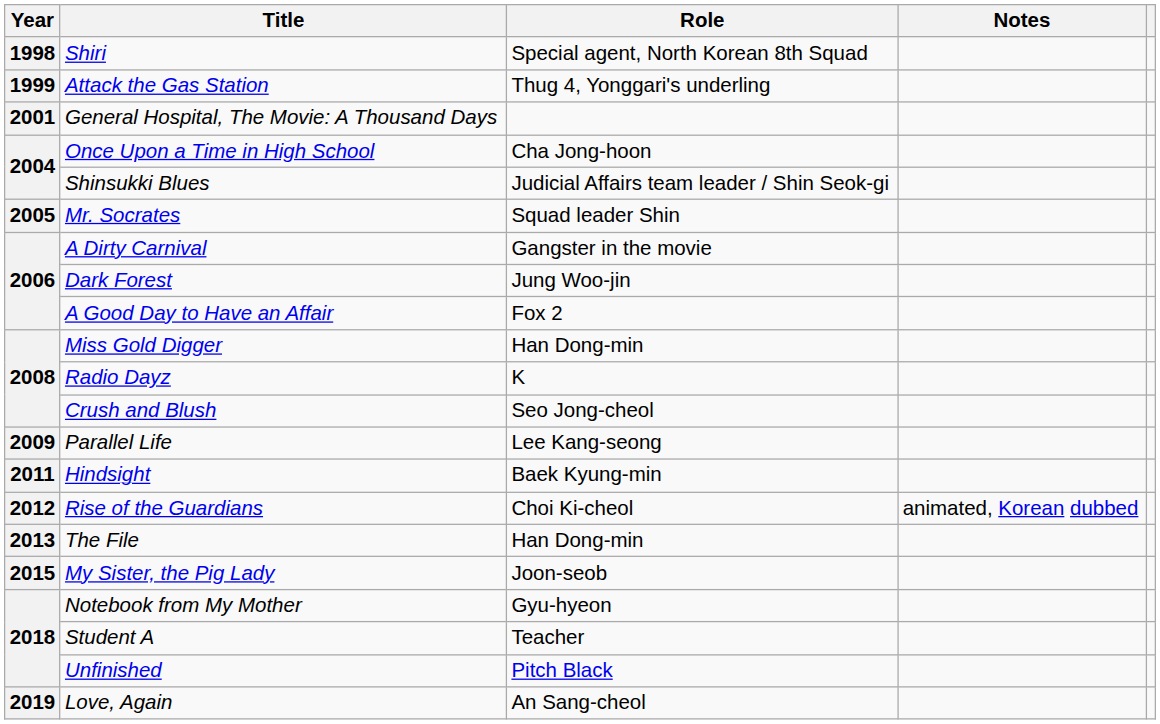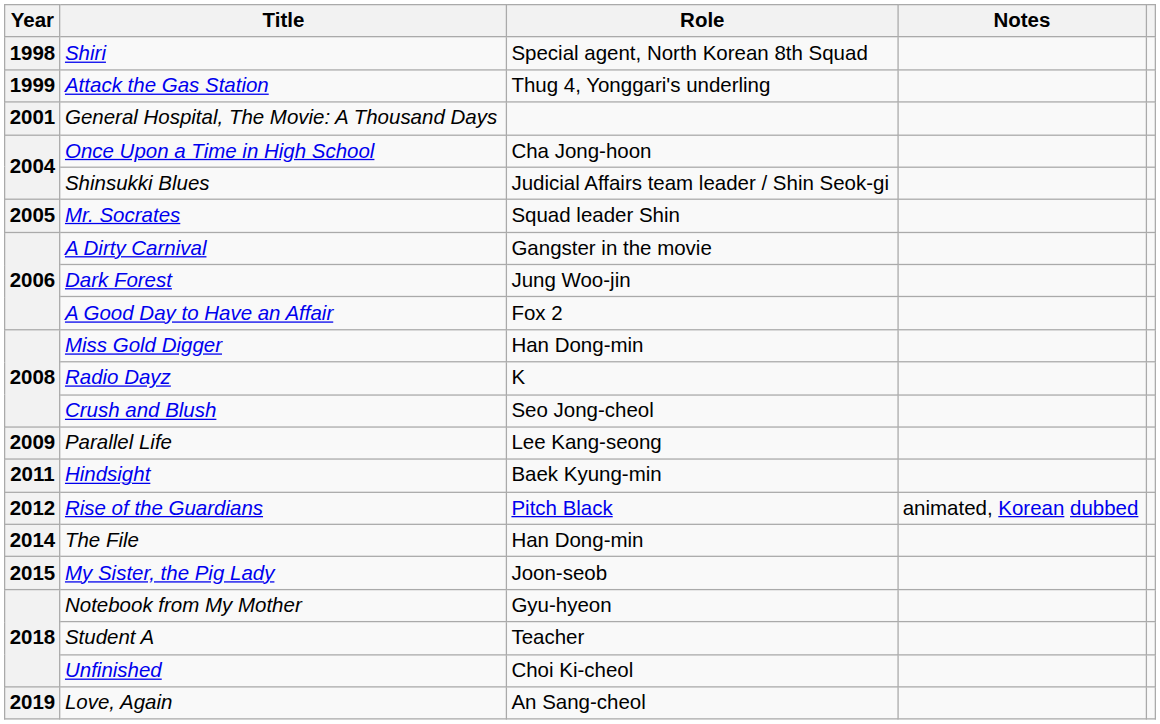Rise of the Guardians | Role: Choi Ki-cheol -> Pitch Black
The File | Year: 2013 -> 2014
Unfinished | Role: Pitch Black -> Choi Ki-cheol
